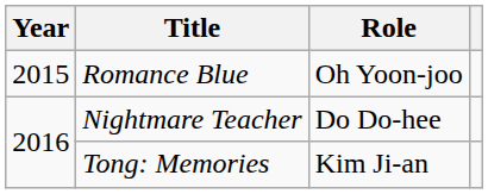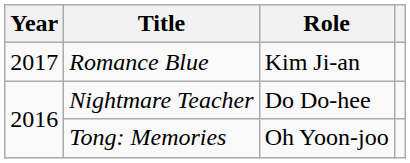Romance Blue | Year: 2015 -> 2017
Romance Blue | Role: Oh Yoon-joo -> Kim Ji-an
Tong: Memories | Role: Kim Ji-an -> Oh Yoon-joo
